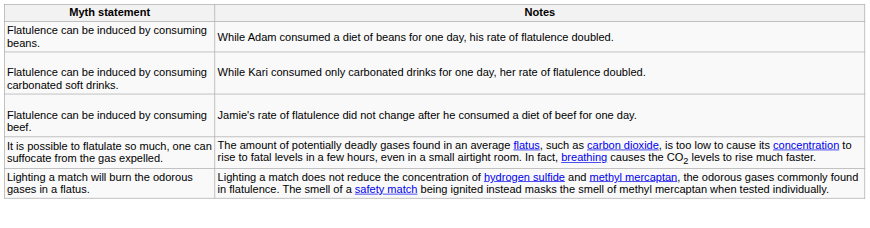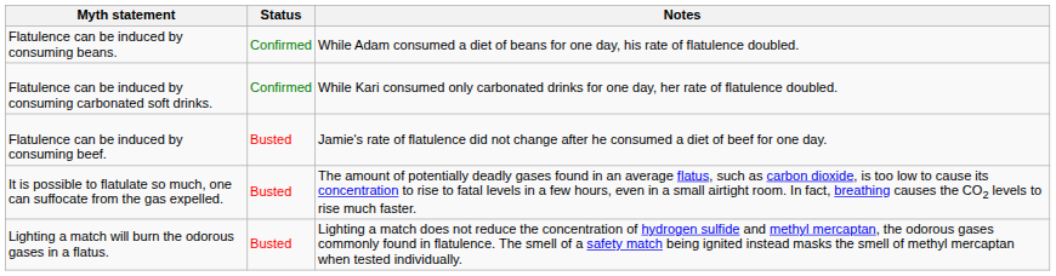+ column: Status | Confirmed | Confirmed | Busted | Busted | Busted
